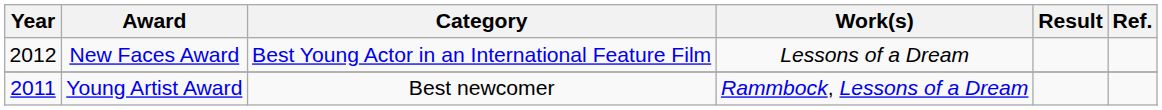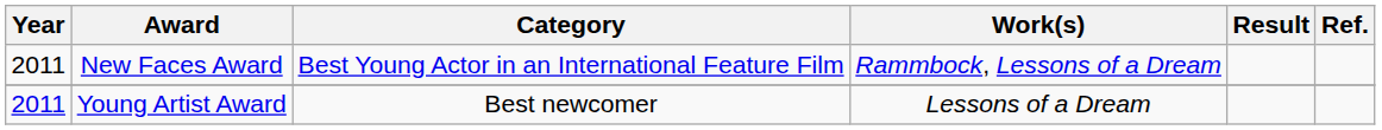New Faces Award | Year: 2012 -> 2011
New Faces Award | Work(s): Lessons of a Dream -> Rammbock, Lessons of a Dream
Young Artist Award | Work(s): Rammbock, Lessons of a Dream -> Lessons of a Dream
